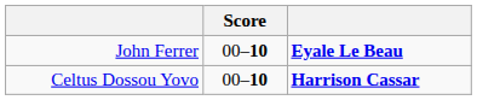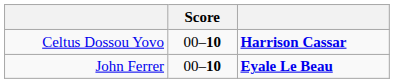rows swapped: John Ferrer <-> Celtus Dossou Yovo
